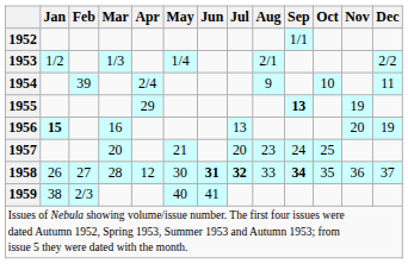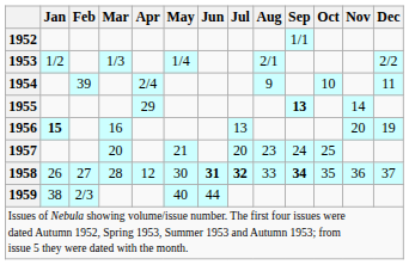1955 | Nov: 19 -> 14
1959 | Jun: 41 -> 44
